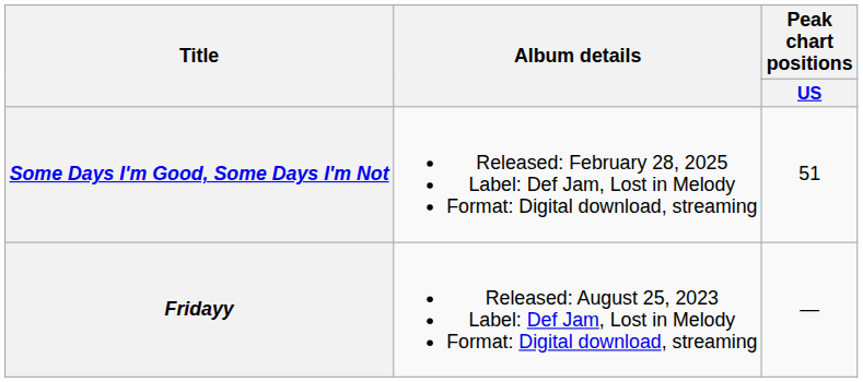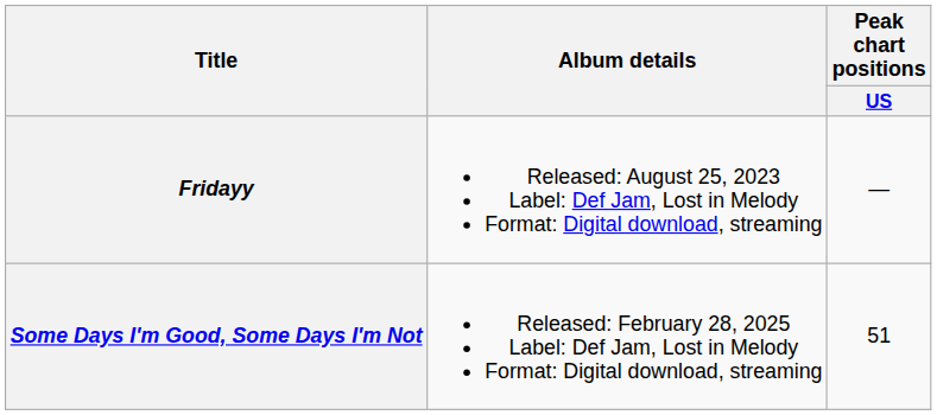rows swapped: Fridayy <-> Some Days I'm Good, Some Days I'm Not
